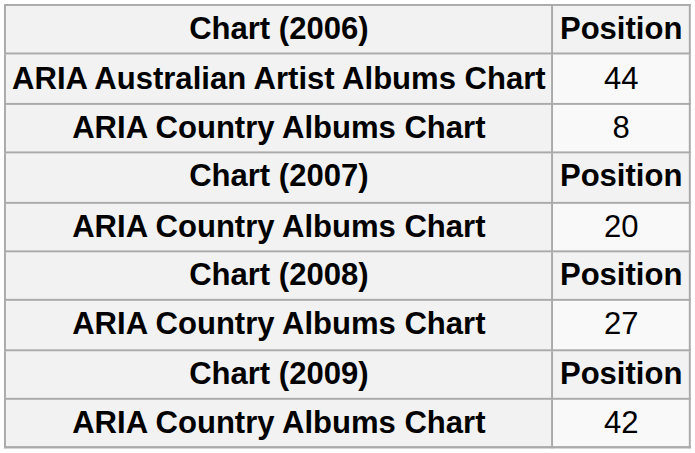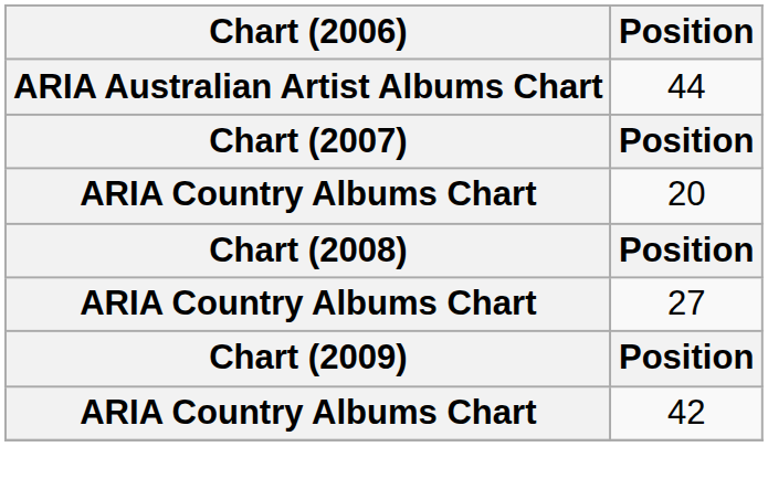- row: ARIA Country Albums Chart | 8
